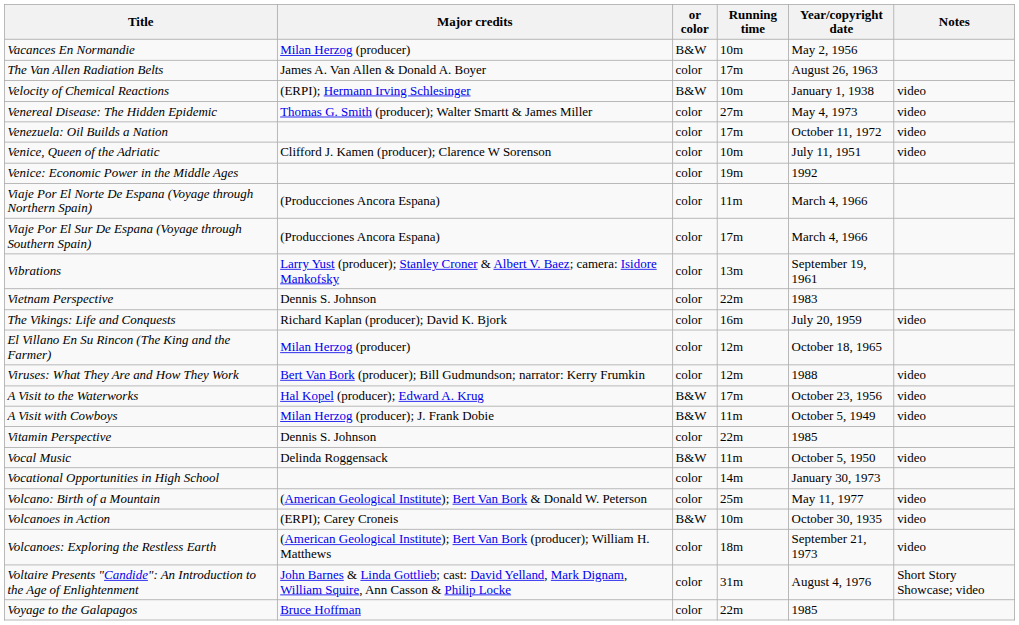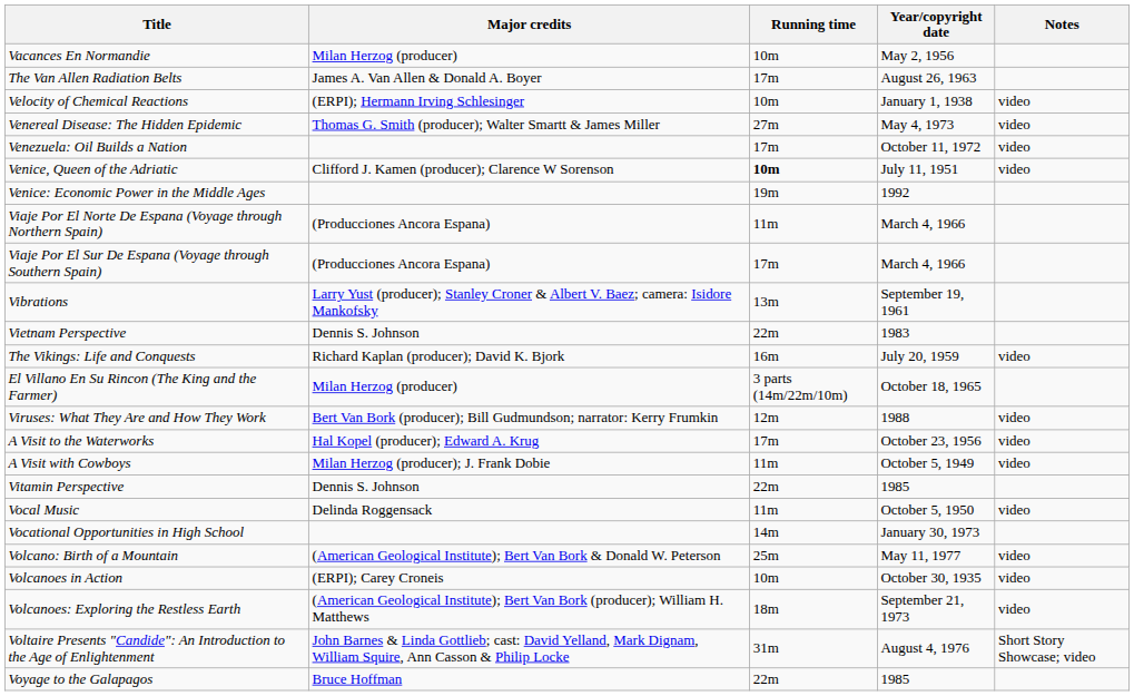- column: or color | B&W | color | B&W | color | color | color | color | color | color | color | color | color | color | color | B&W | B&W | color | B&W | color | color | B&W | color | color | color
Venice, Queen of the Adriatic | Running time: normal -> bold
El Villano En Su Rincon (The King and the Farmer) | Running time: 12m -> 3 parts (14m/22m/10m)
